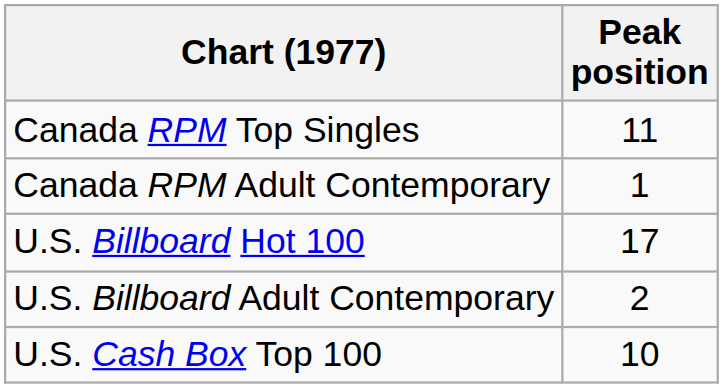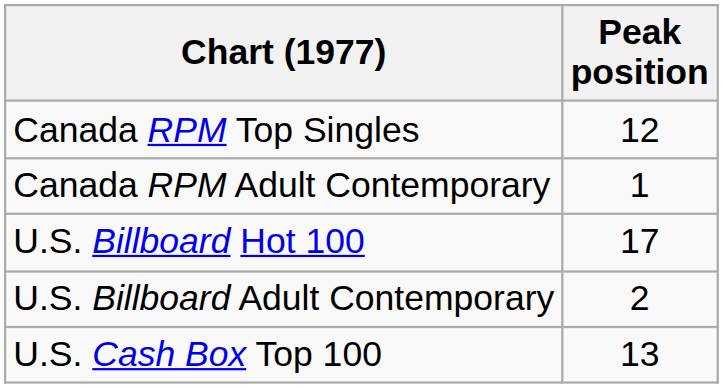Canada RPM Top Singles | Peak position: 11 -> 12
U.S. Cash Box Top 100 | Peak position: 10 -> 13
